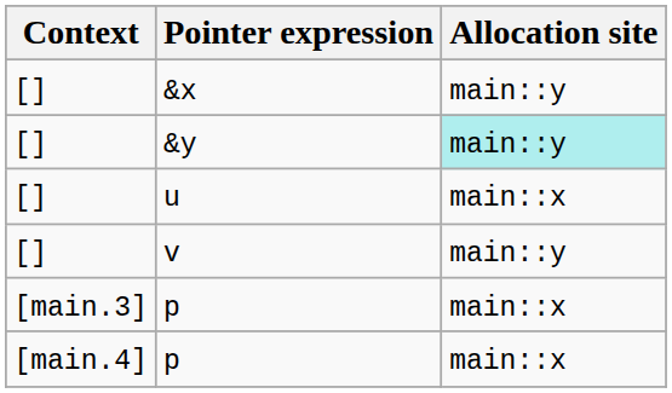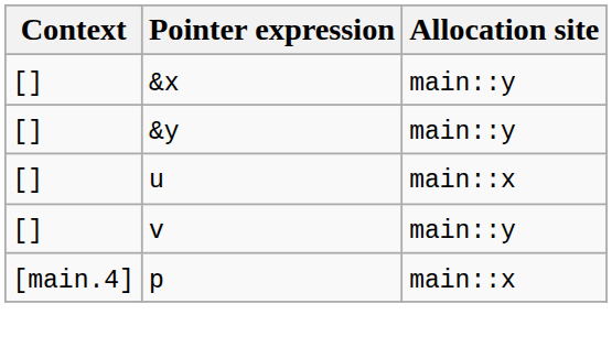&y | Allocation site: paleturquoise background -> no background
- row: [main.3] | p | main::x
